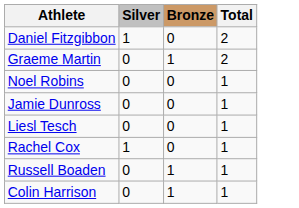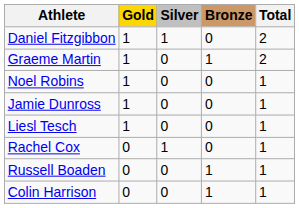+ column: Gold | 1 | 1 | 1 | 1 | 1 | 0 | 0 | 0
